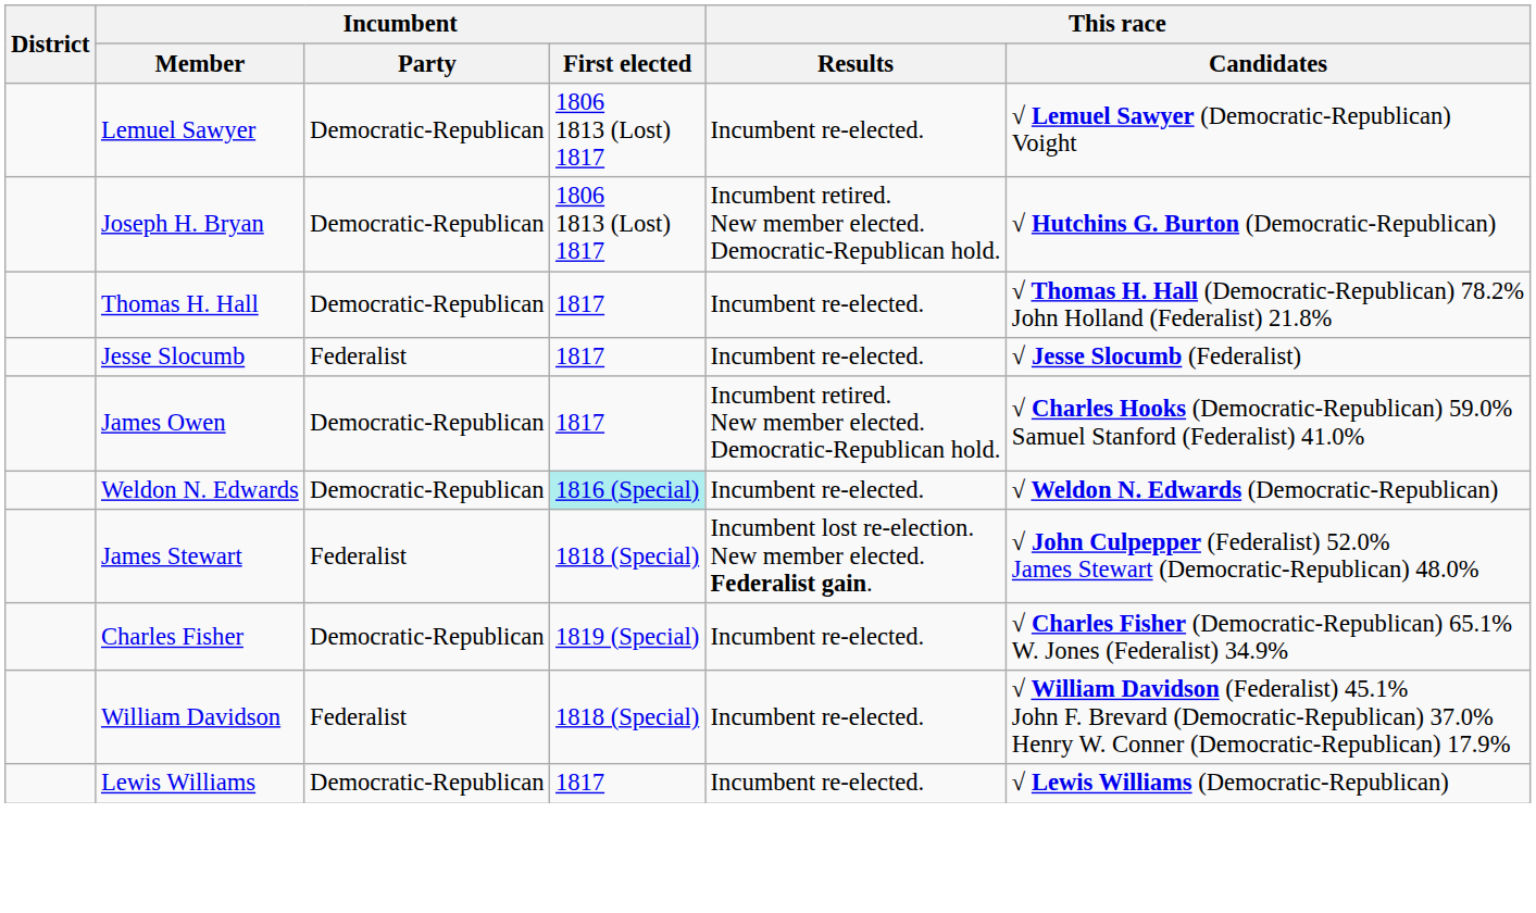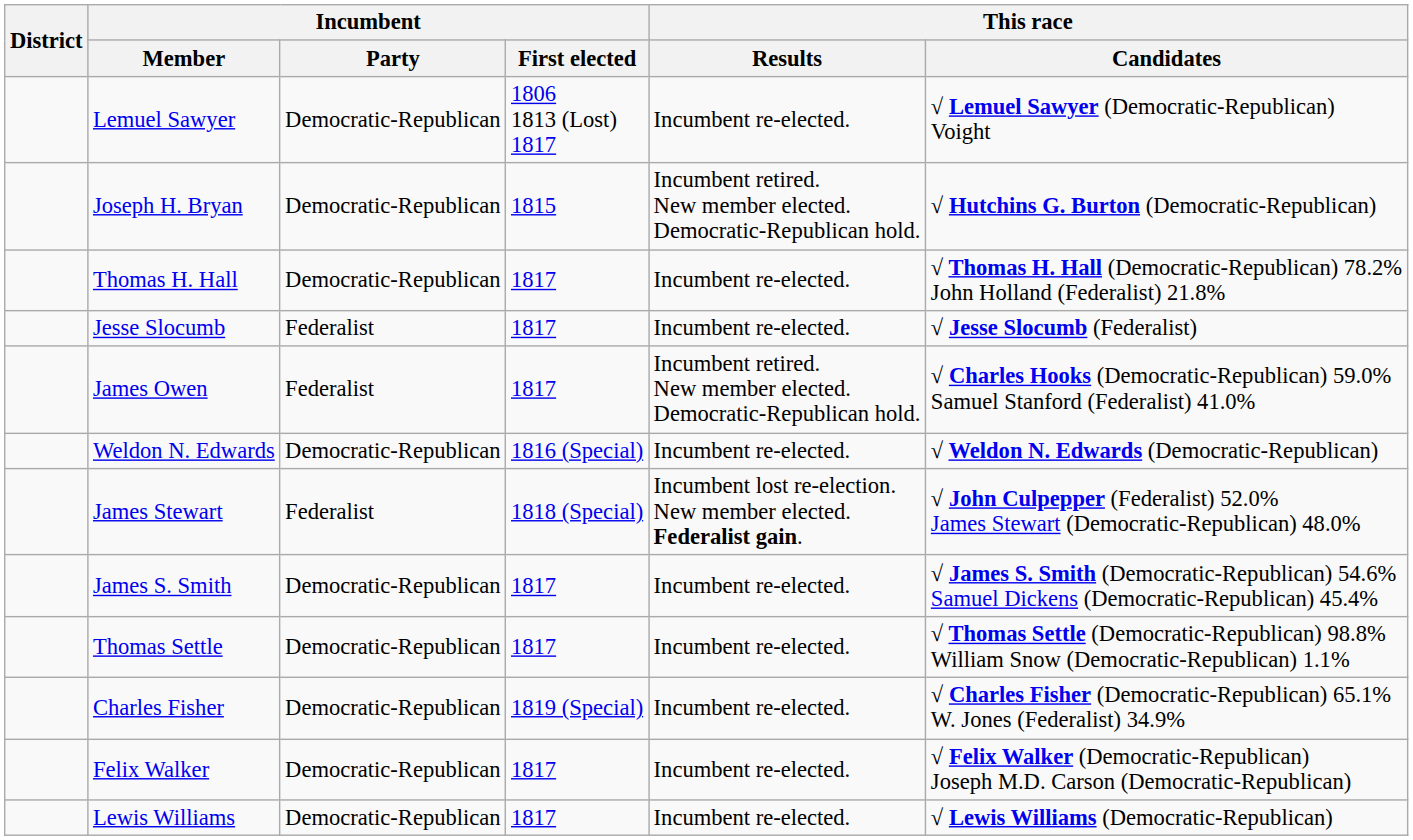Joseph H. Bryan | Incumbent / First elected: 1806 1813 (Lost) 1817 -> 1815
James Owen | Incumbent / Party: Democratic-Republican -> Federalist
Weldon N. Edwards | Incumbent / First elected: paleturquoise background -> no background
+ row: James S. Smith | Democratic-Republican | 1817 | Incumbent re-elected. | √ James S. Smith (Democratic-Republican) 54.6% Samuel Dickens (Democratic-Republican) 45.4%
+ row: Thomas Settle | Democratic-Republican | 1817 | Incumbent re-elected. | √ Thomas Settle (Democratic-Republican) 98.8% William Snow (Democratic-Republican) 1.1%
- row: William Davidson | Federalist | 1818 (Special) | Incumbent re-elected. | √ William Davidson (Federalist) 45.1% John F. Brevard (Democratic-Republican) 37.0% Henry W. Conner (Democratic-Republican) 17.9%
+ row: Felix Walker | Democratic-Republican | 1817 | Incumbent re-elected. | √ Felix Walker (Democratic-Republican) Joseph M.D. Carson (Democratic-Republican)
